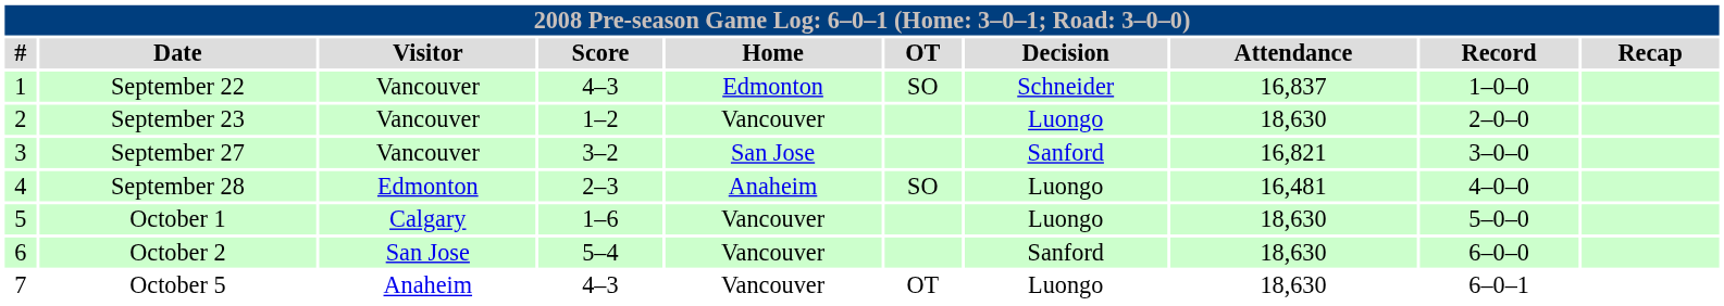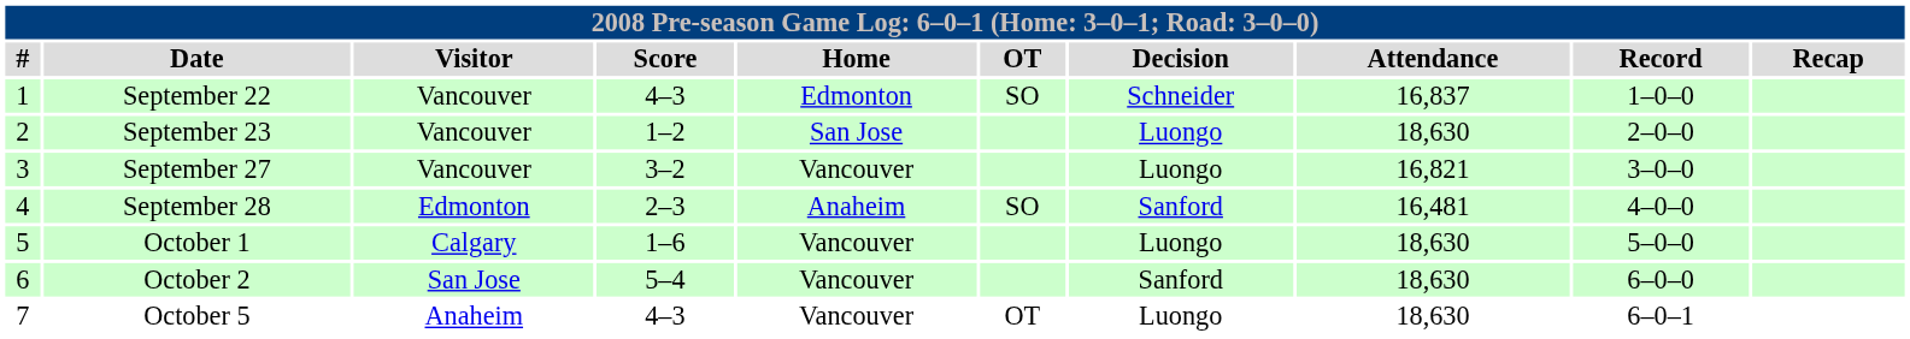September 23 | Home: Vancouver -> San Jose
September 27 | Home: San Jose -> Vancouver
September 27 | Decision: Sanford -> Luongo
September 28 | Decision: Luongo -> Sanford
